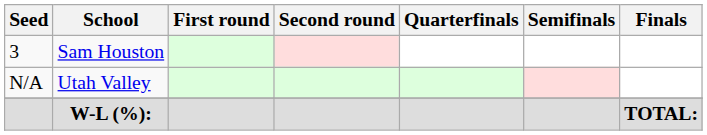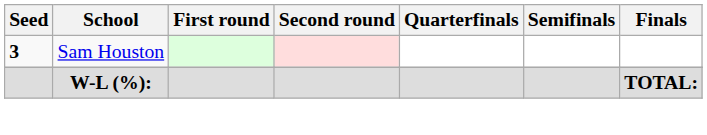Sam Houston | Seed: normal -> bold
- row: N/A | Utah Valley
